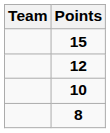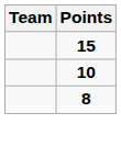- row: 12
